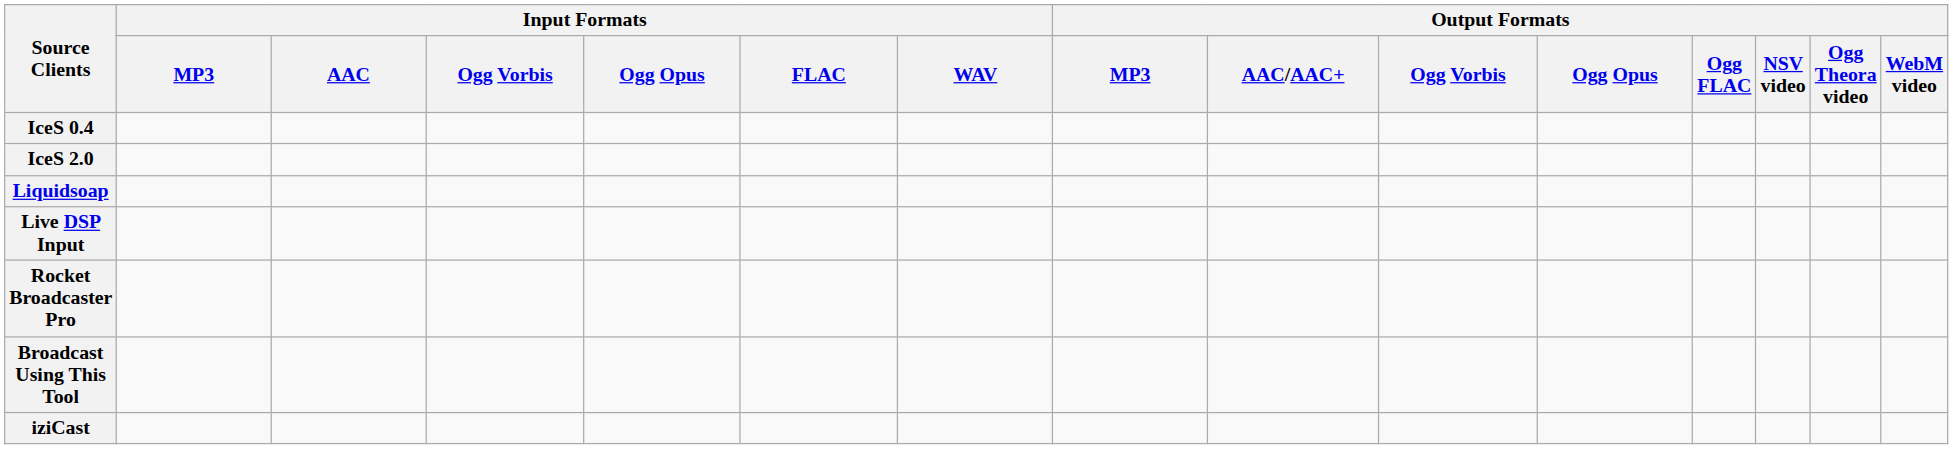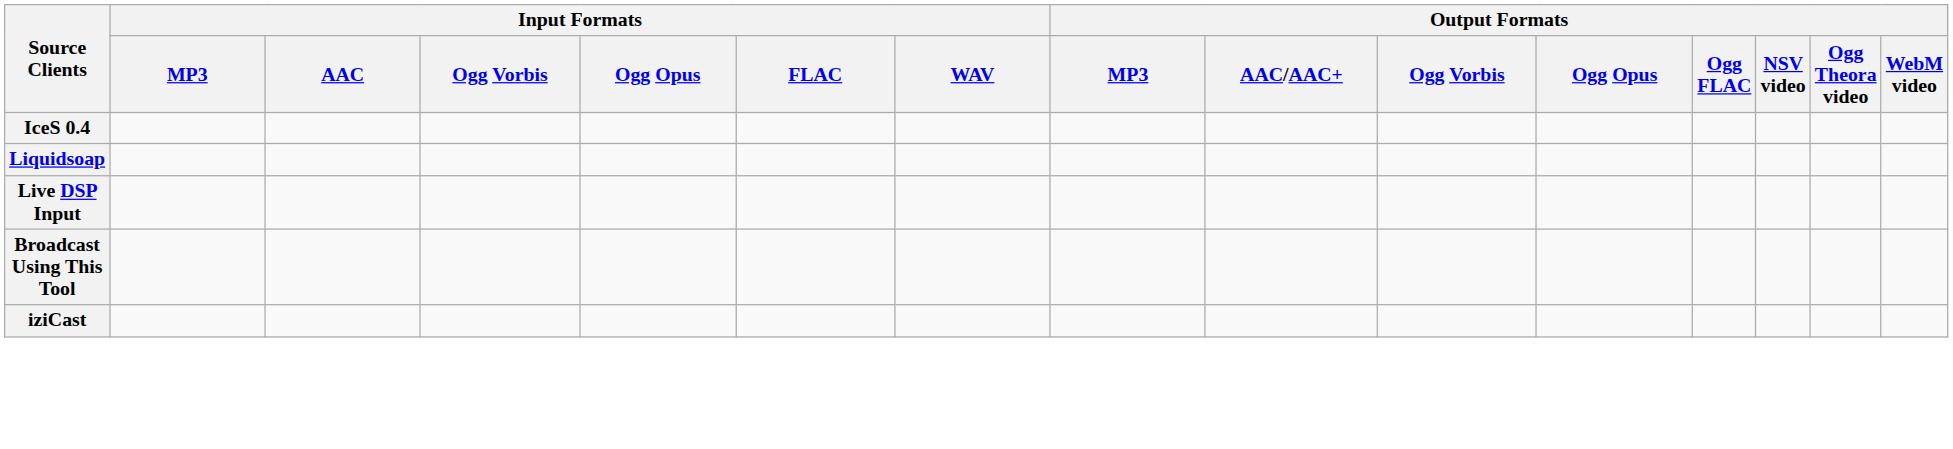- row: IceS 2.0
- row: Rocket Broadcaster Pro
